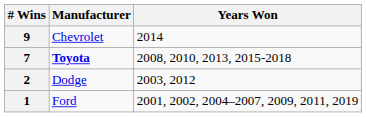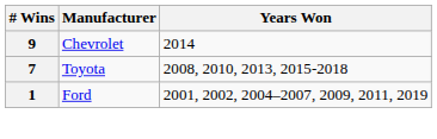7 | Manufacturer: bold -> normal
- row: 2 | Dodge | 2003, 2012
